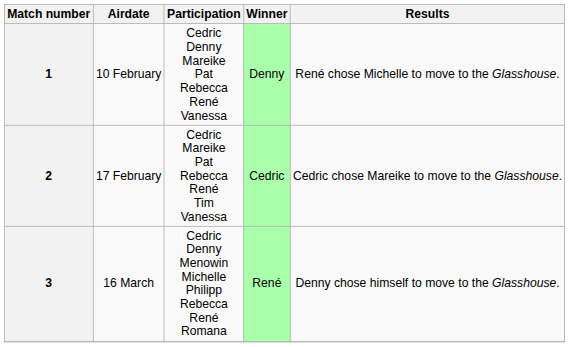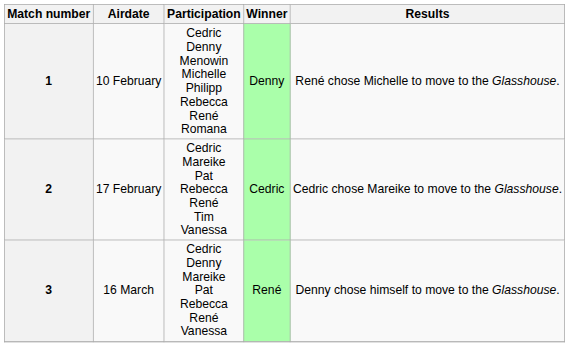1 | Participation: Cedric Denny Mareike Pat Rebecca René Vanessa -> Cedric Denny Menowin Michelle Philipp Rebecca René Romana
3 | Participation: Cedric Denny Menowin Michelle Philipp Rebecca René Romana -> Cedric Denny Mareike Pat Rebecca René Vanessa
